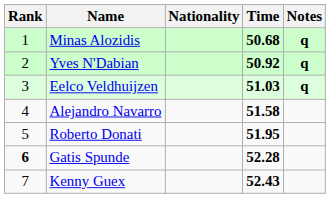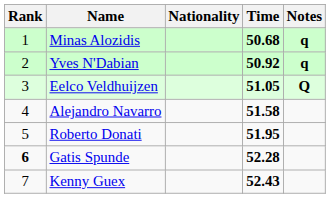Eelco Veldhuijzen | Time: 51.03 -> 51.05
Eelco Veldhuijzen | Notes: q -> Q
